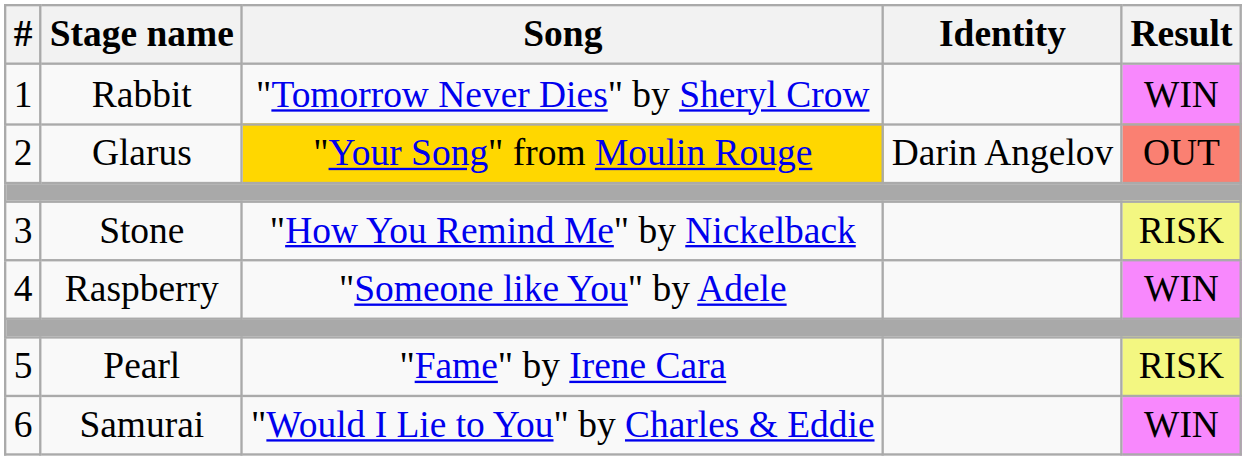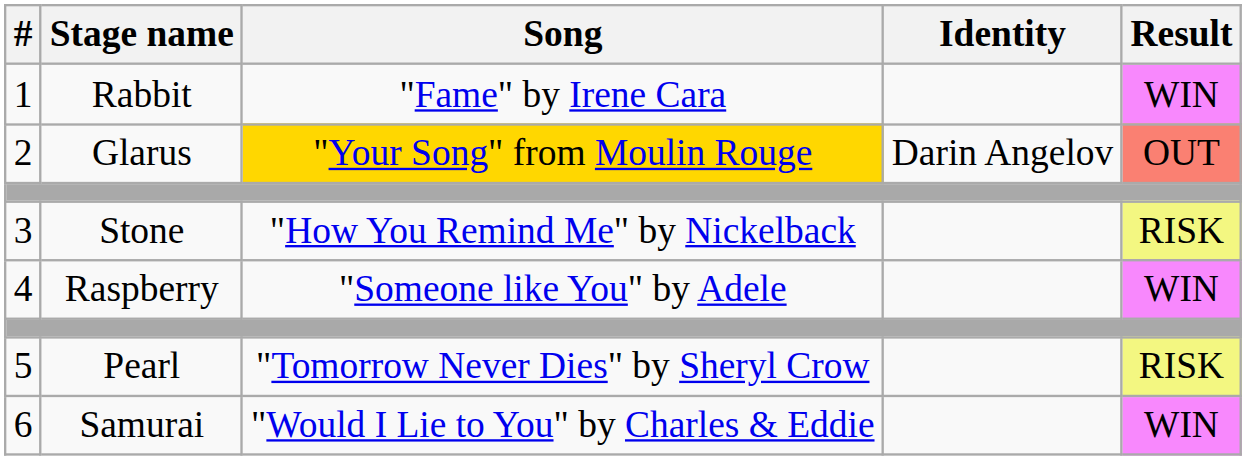1 | Song: "Tomorrow Never Dies" by Sheryl Crow -> "Fame" by Irene Cara
5 | Song: "Fame" by Irene Cara -> "Tomorrow Never Dies" by Sheryl Crow
